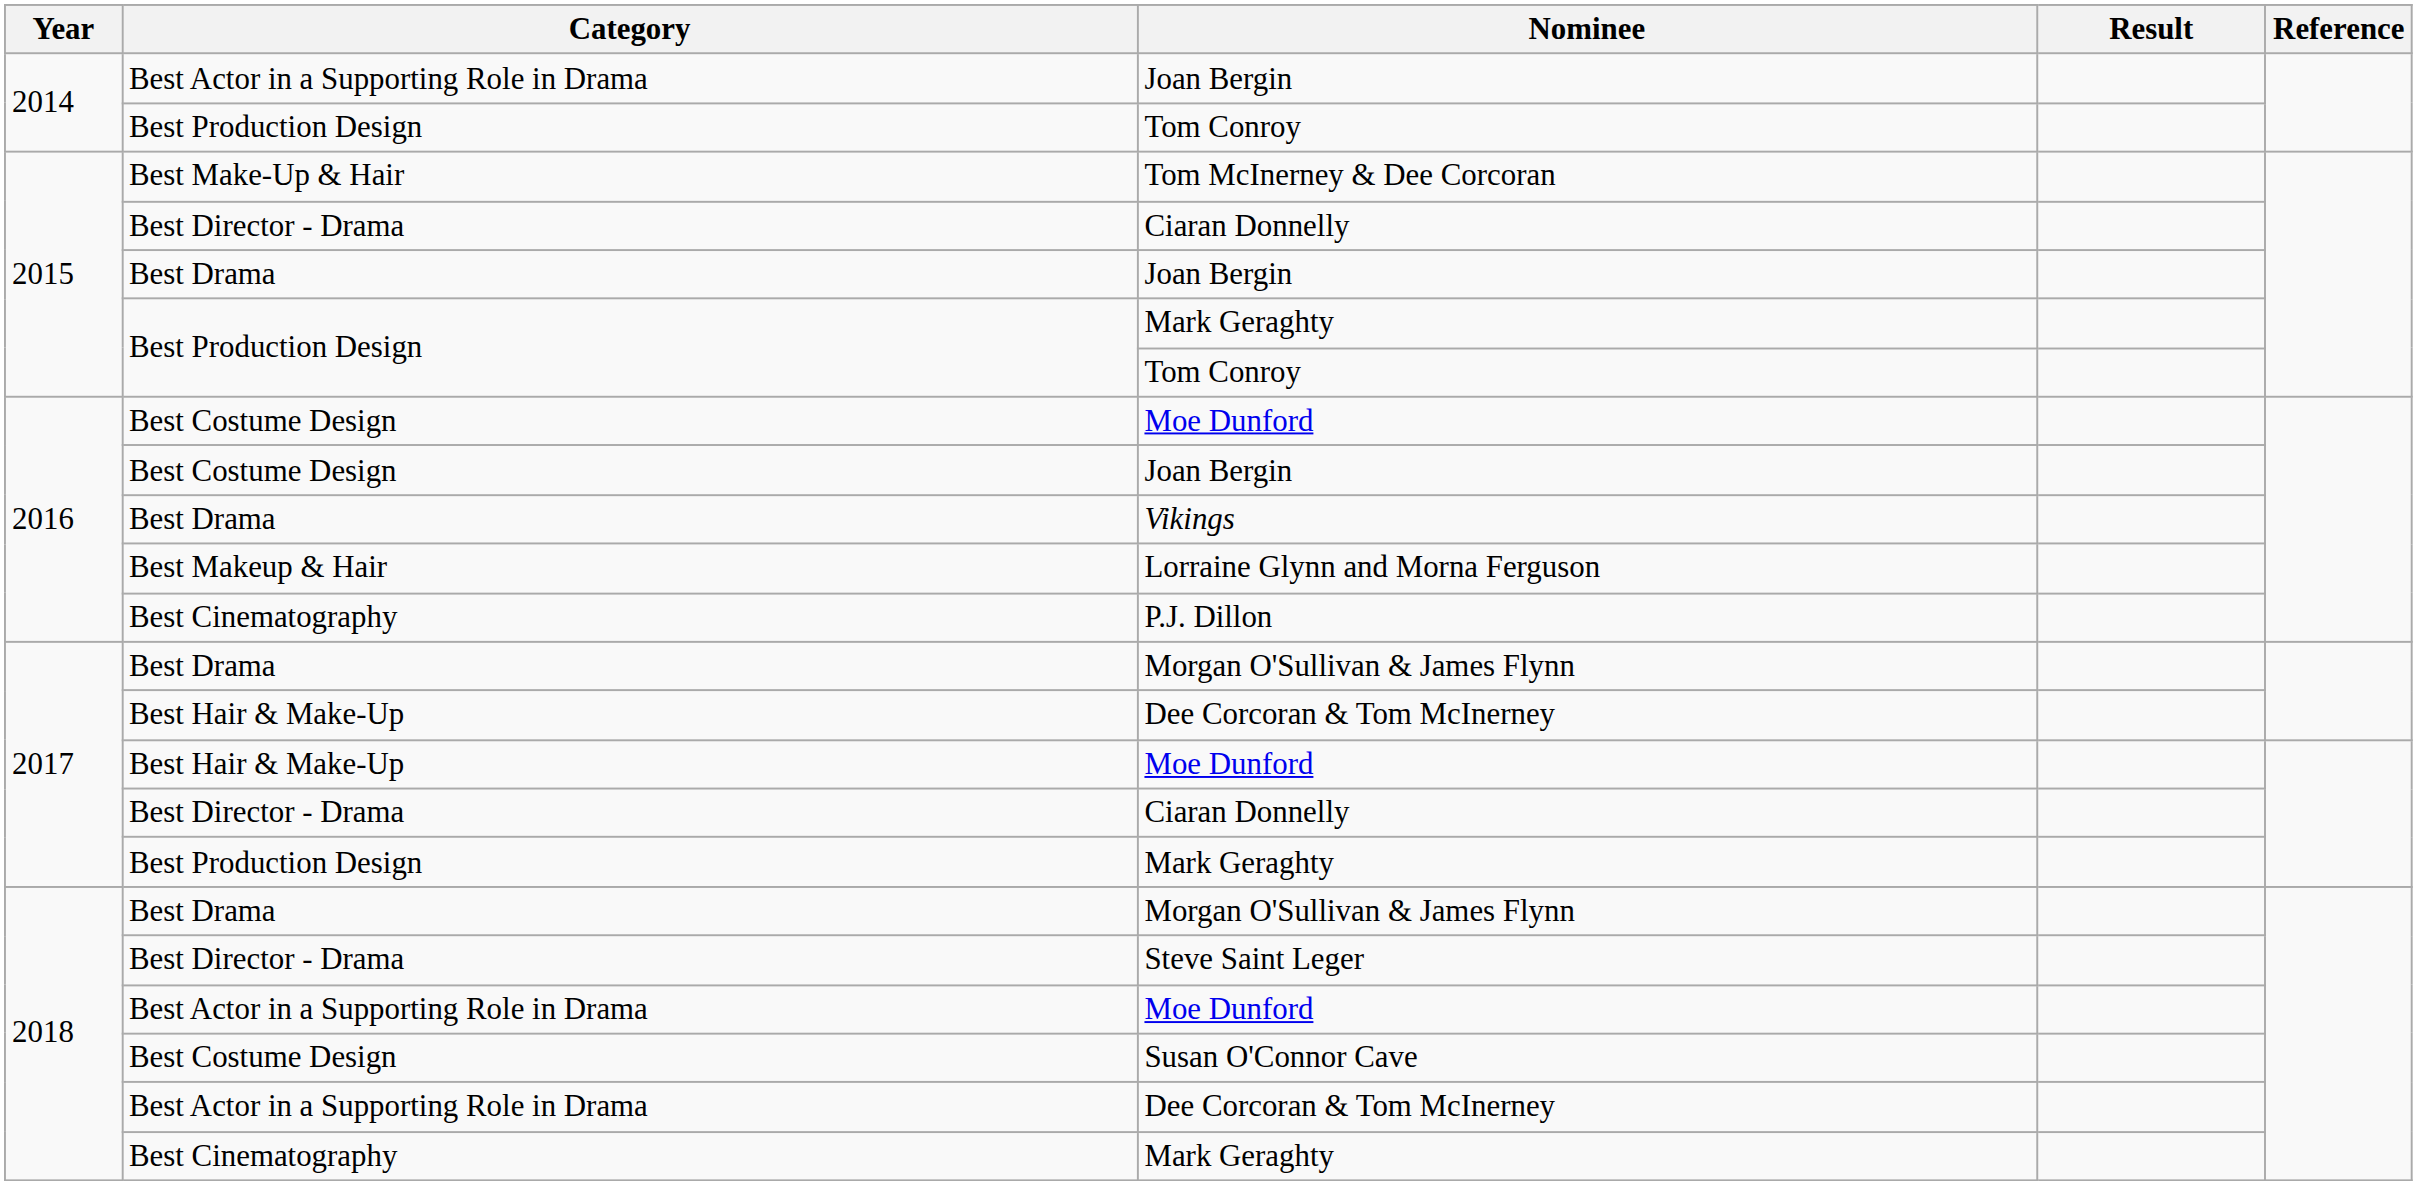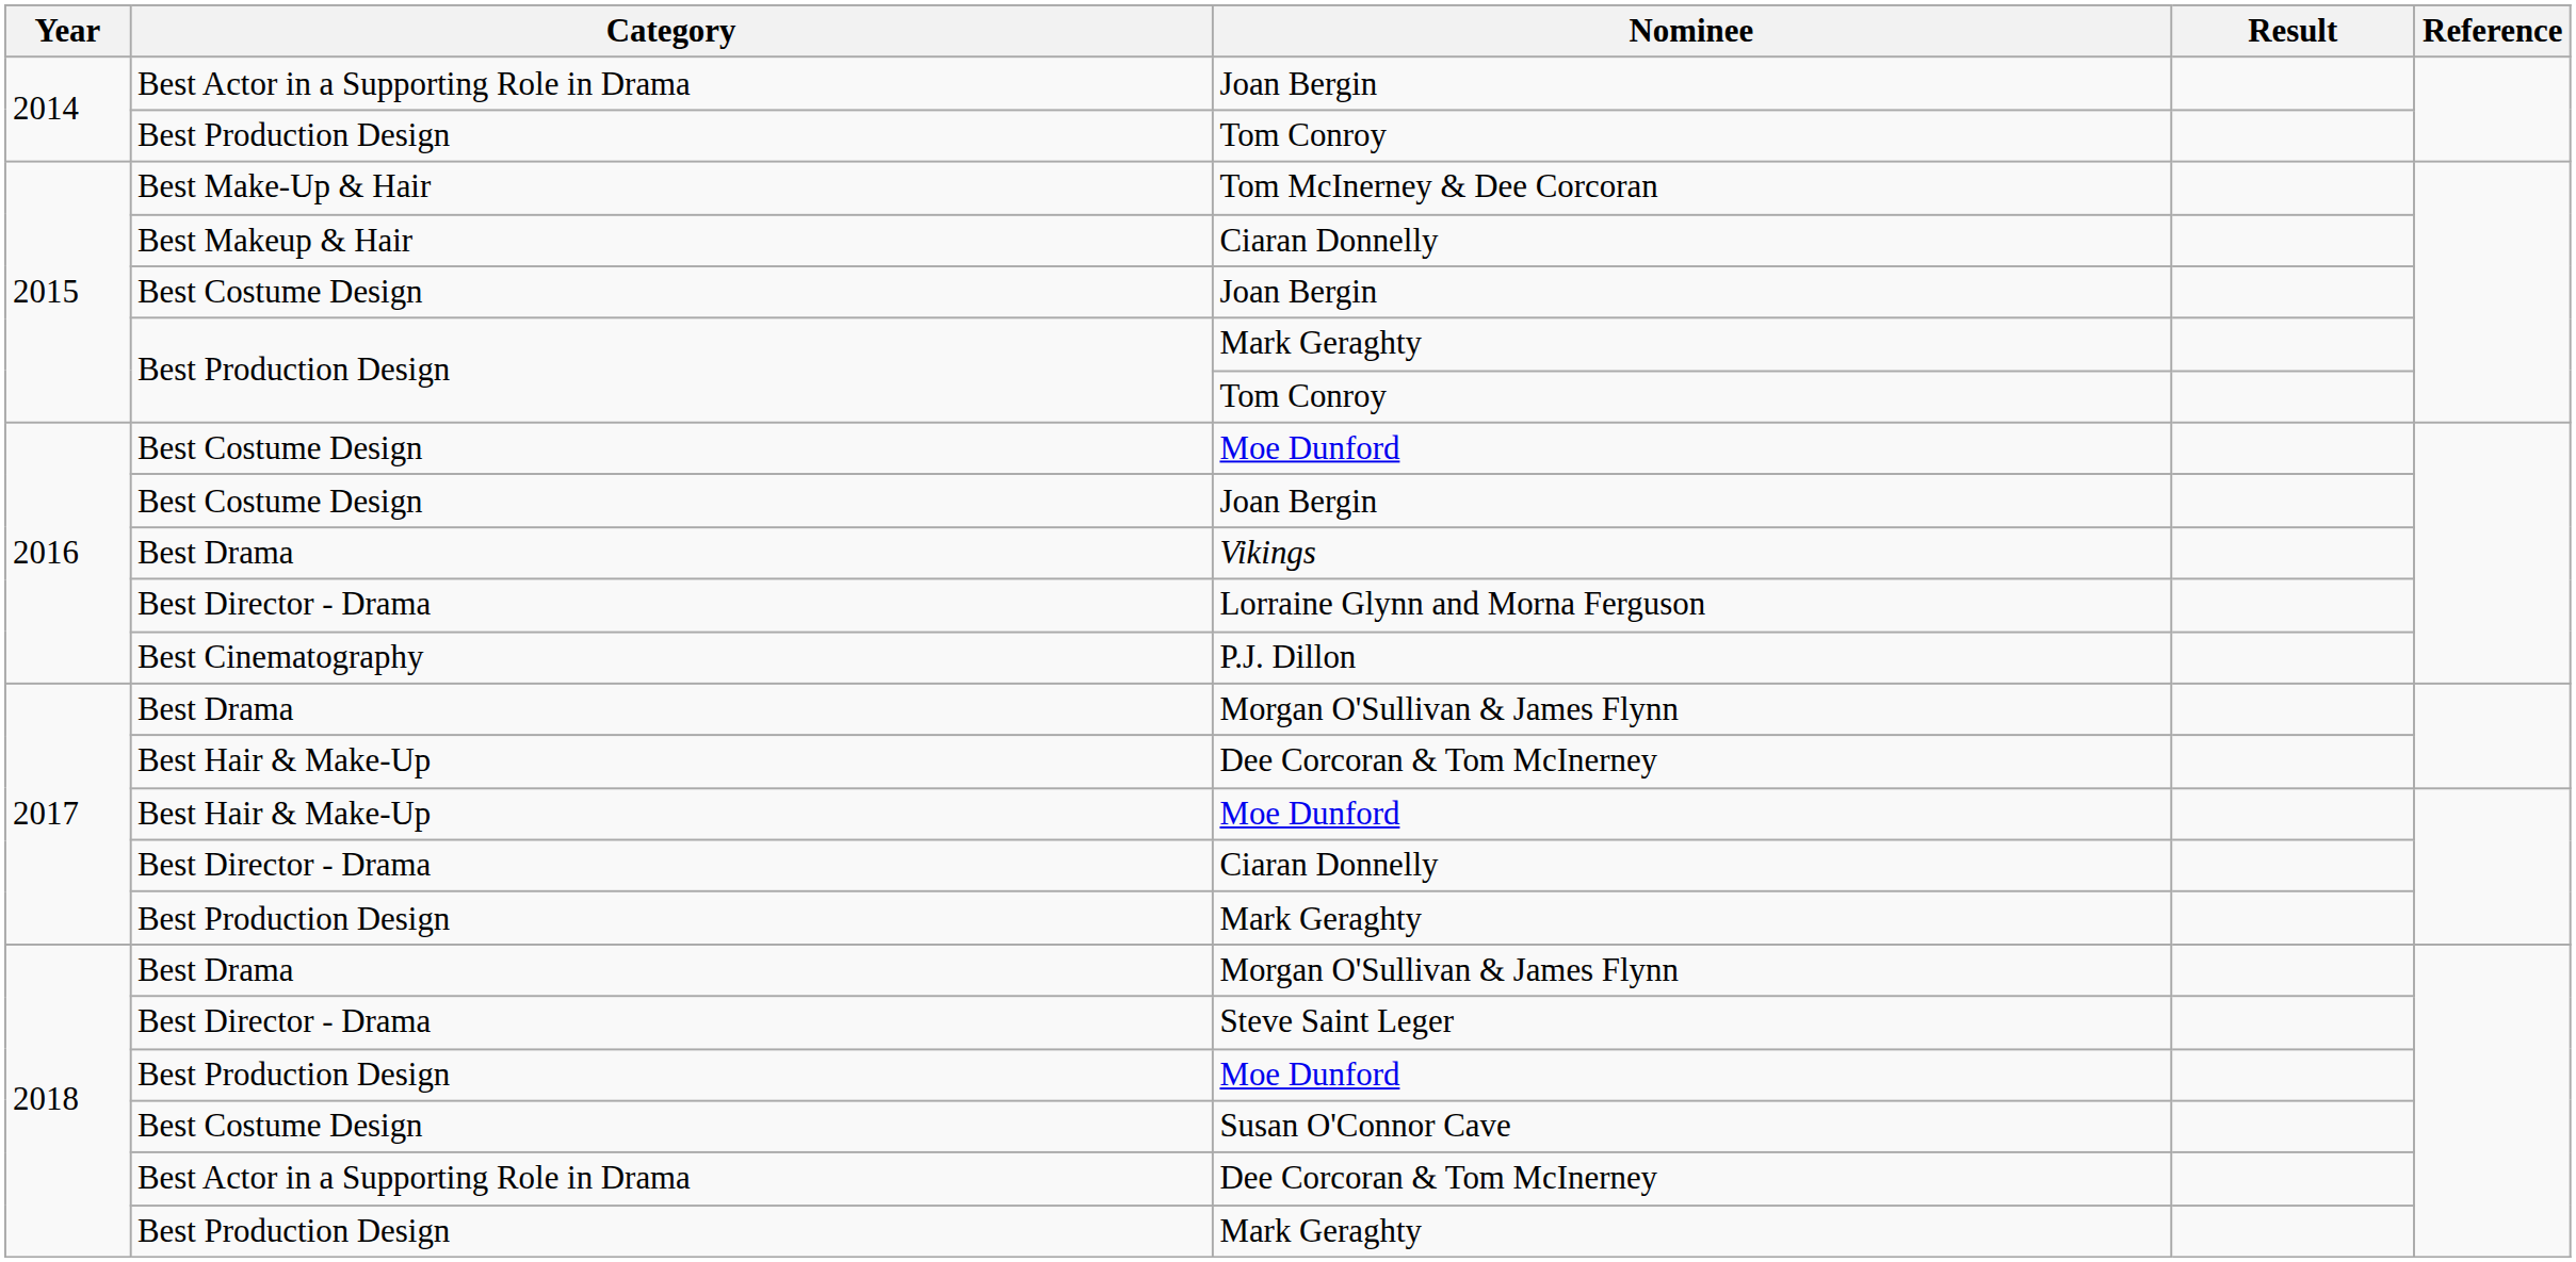2015 / Ciaran Donnelly | Category: Best Director - Drama -> Best Makeup & Hair
2015 / Joan Bergin | Category: Best Drama -> Best Costume Design
Lorraine Glynn and Morna Ferguson | Category: Best Makeup & Hair -> Best Director - Drama
2018 / Moe Dunford | Category: Best Actor in a Supporting Role in Drama -> Best Production Design
2018 / Mark Geraghty | Category: Best Cinematography -> Best Production Design
